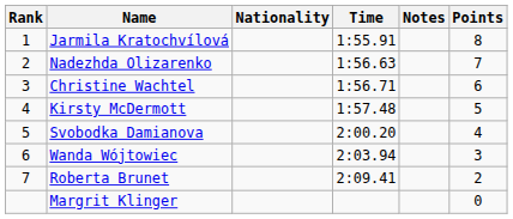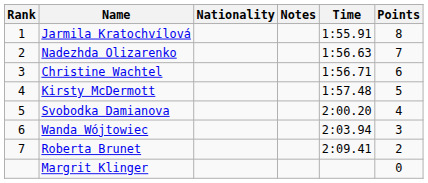columns swapped: Time <-> Notes
